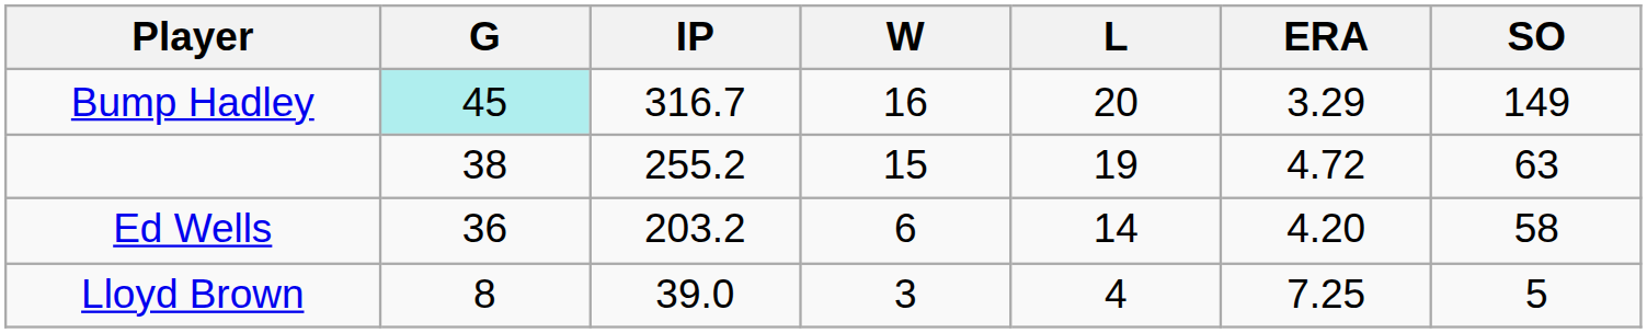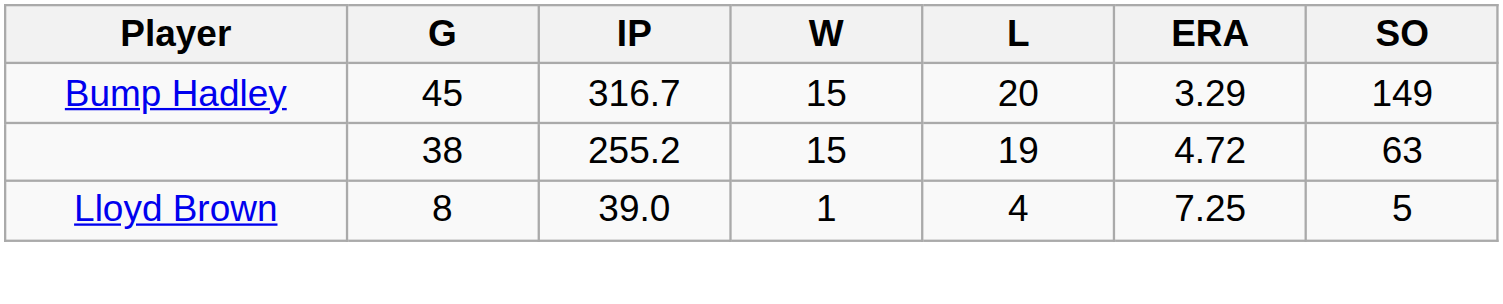Bump Hadley | G: paleturquoise background -> no background
Bump Hadley | W: 16 -> 15
- row: Ed Wells | 36 | 203.2 | 6 | 14 | 4.20 | 58
Lloyd Brown | W: 3 -> 1
